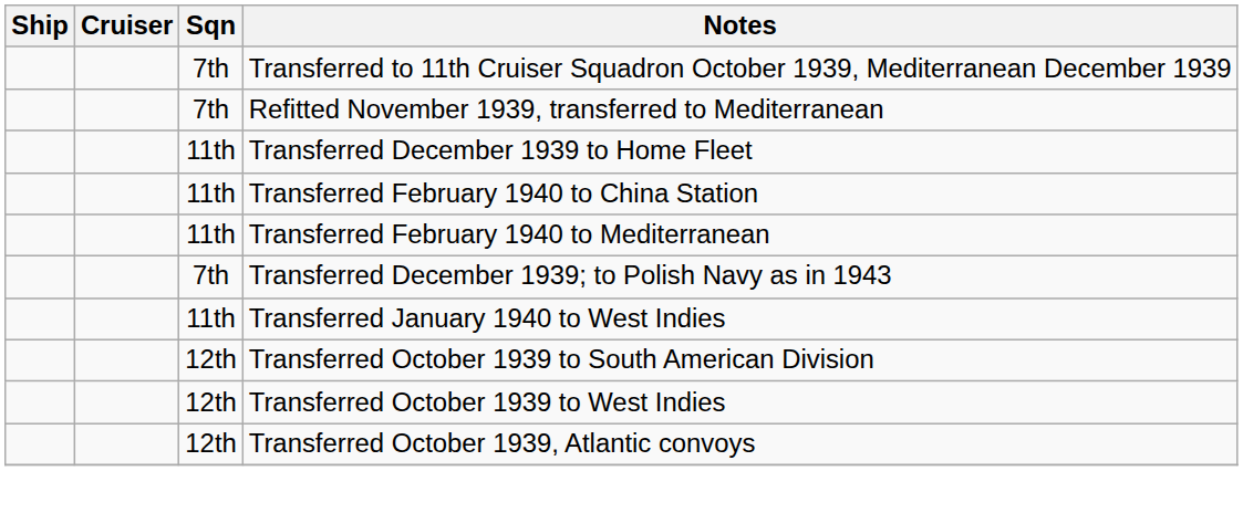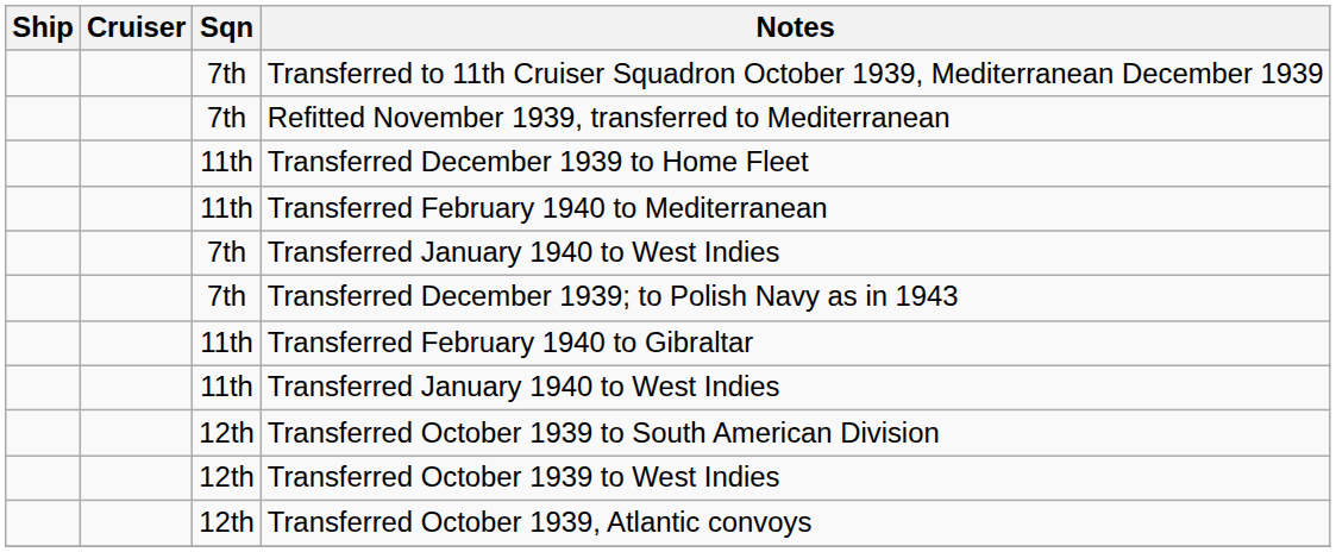- row: 11th | Transferred February 1940 to China Station
+ row: 7th | Transferred January 1940 to West Indies
+ row: 11th | Transferred February 1940 to Gibraltar
